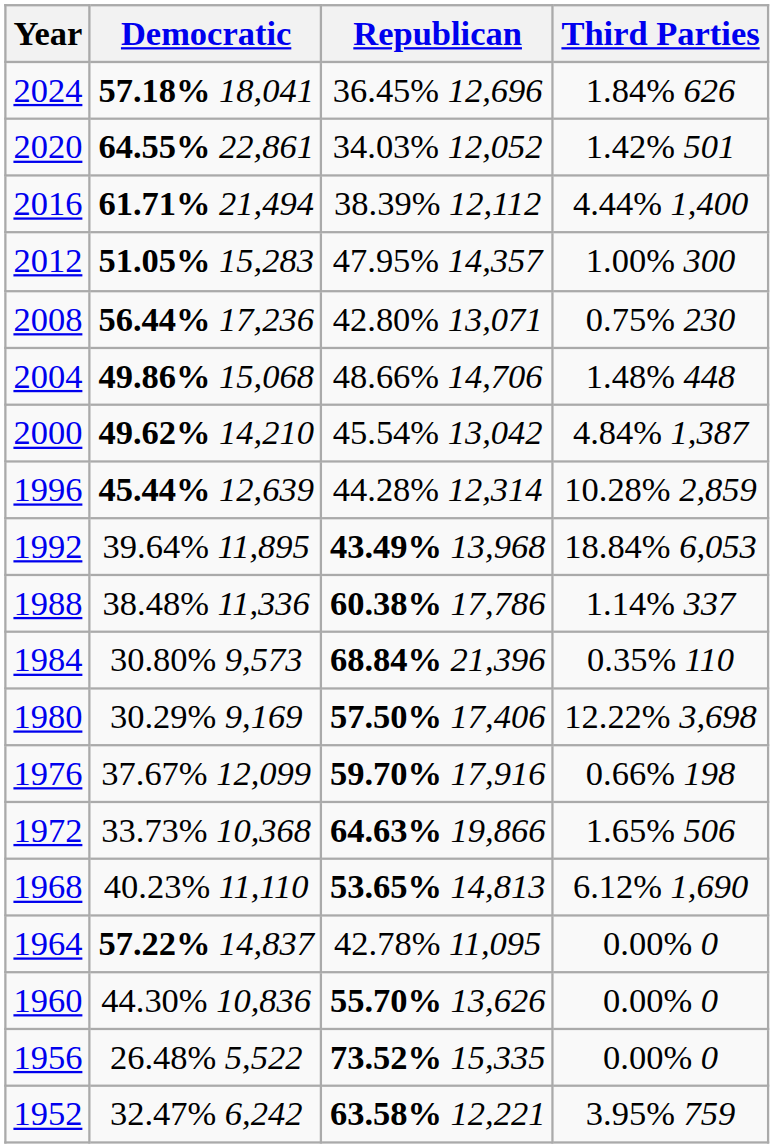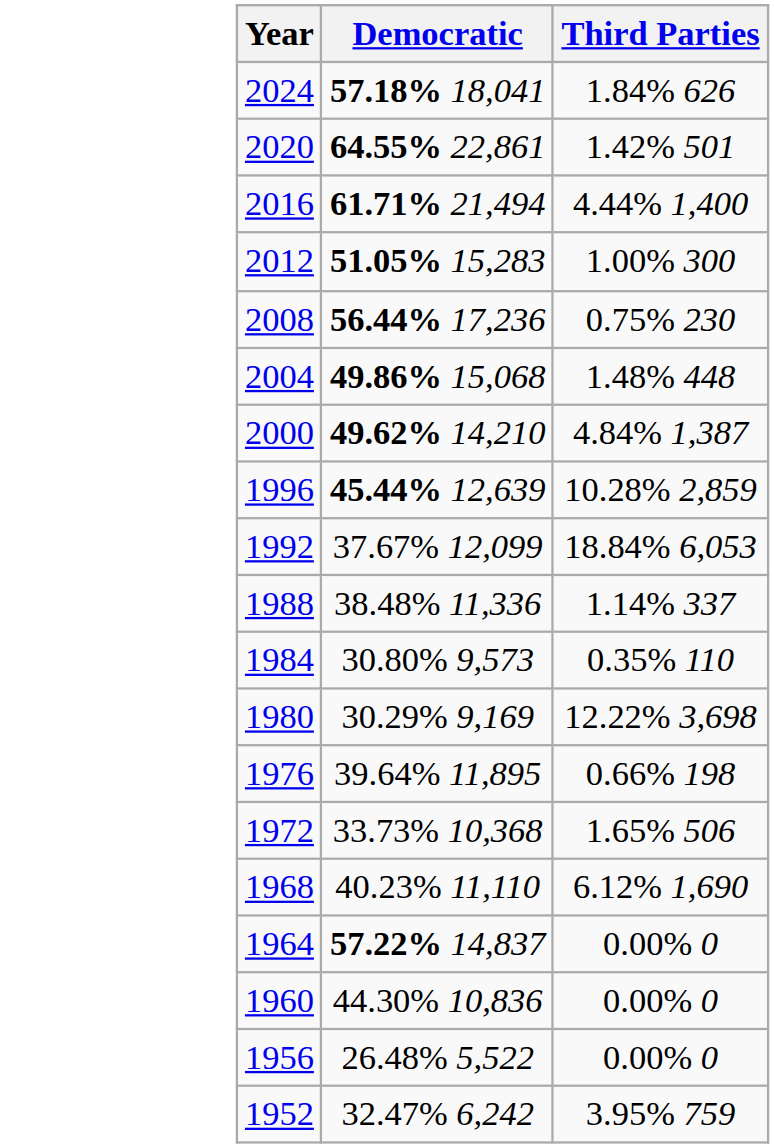- column: Republican | 36.45% 12,696 | 34.03% 12,052 | 38.39% 12,112 | 47.95% 14,357 | 42.80% 13,071 | 48.66% 14,706 | 45.54% 13,042 | 44.28% 12,314 | 43.49% 13,968 | 60.38% 17,786 | 68.84% 21,396 | 57.50% 17,406 | 59.70% 17,916 | 64.63% 19,866 | 53.65% 14,813 | 42.78% 11,095 | 55.70% 13,626 | 73.52% 15,335 | 63.58% 12,221
1992 | Democratic: 39.64% 11,895 -> 37.67% 12,099
1976 | Democratic: 37.67% 12,099 -> 39.64% 11,895
